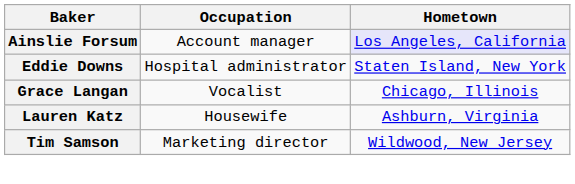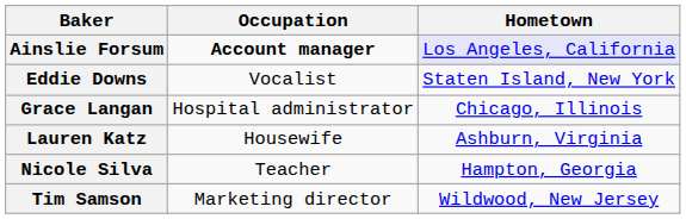Ainslie Forsum | Occupation: normal -> bold
Eddie Downs | Occupation: Hospital administrator -> Vocalist
Grace Langan | Occupation: Vocalist -> Hospital administrator
+ row: Nicole Silva | Teacher | Hampton, Georgia
